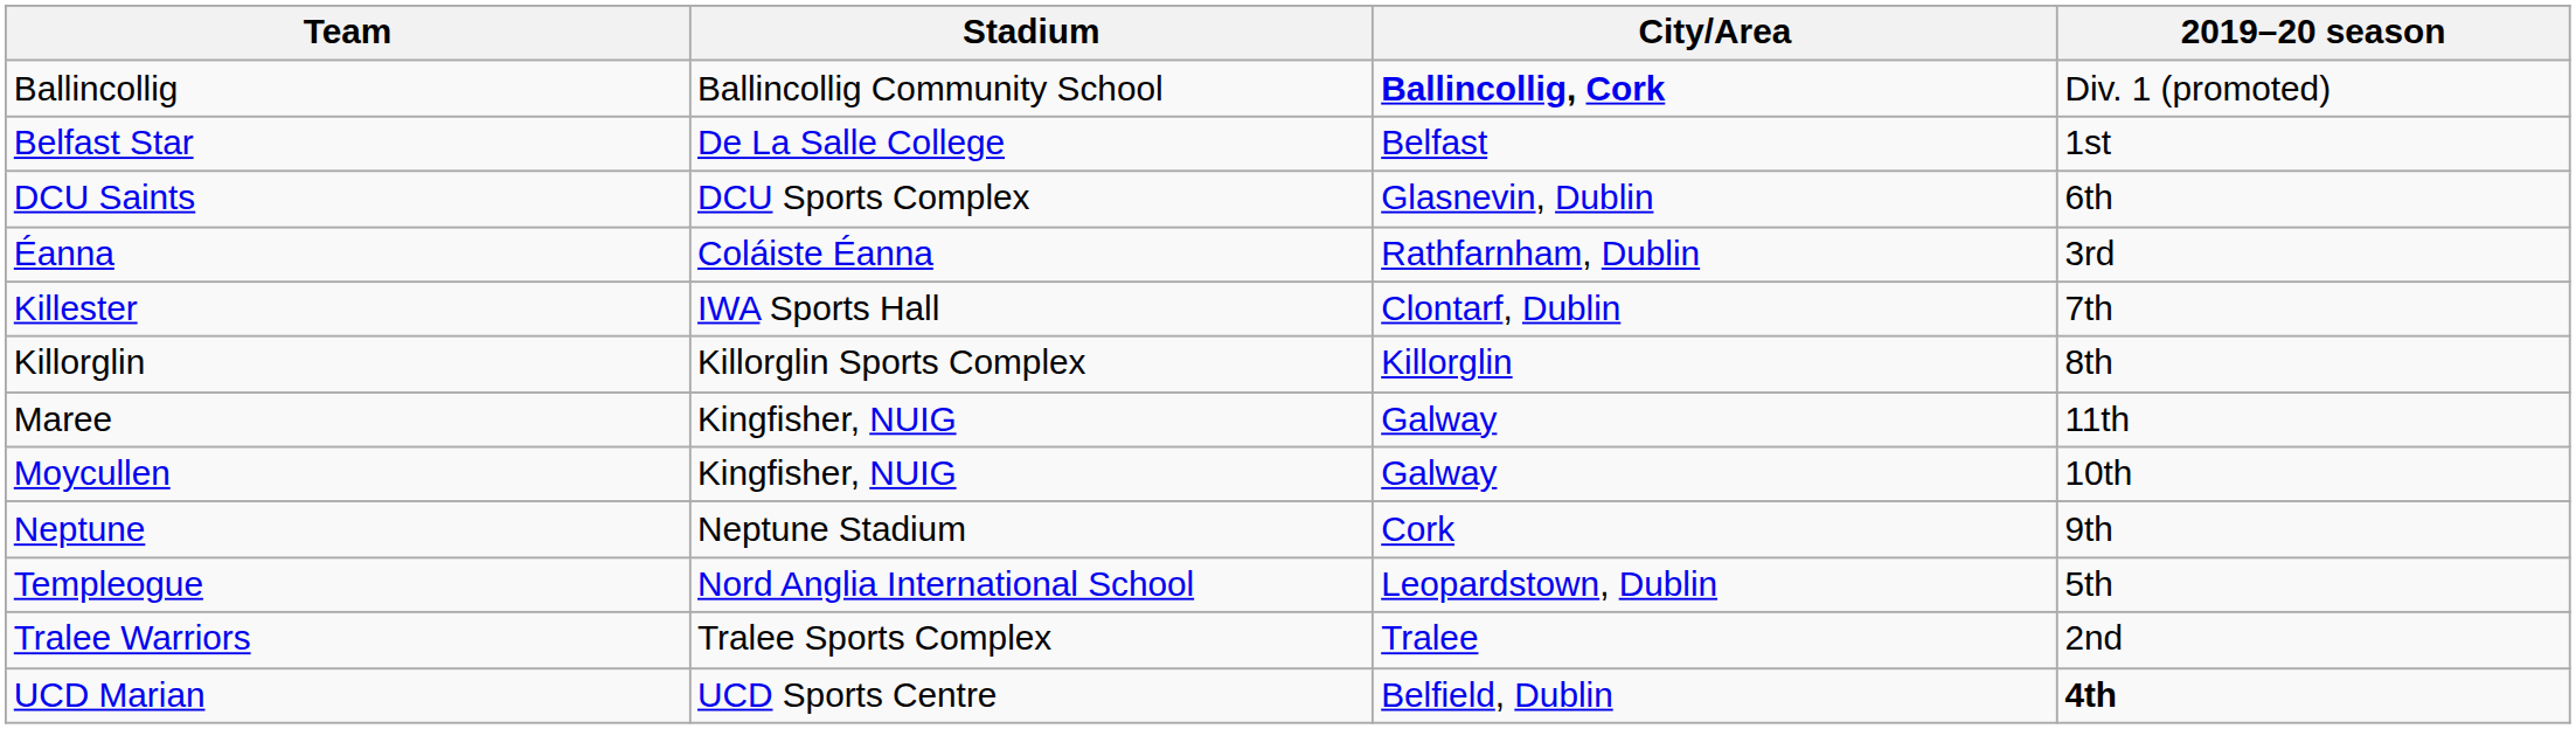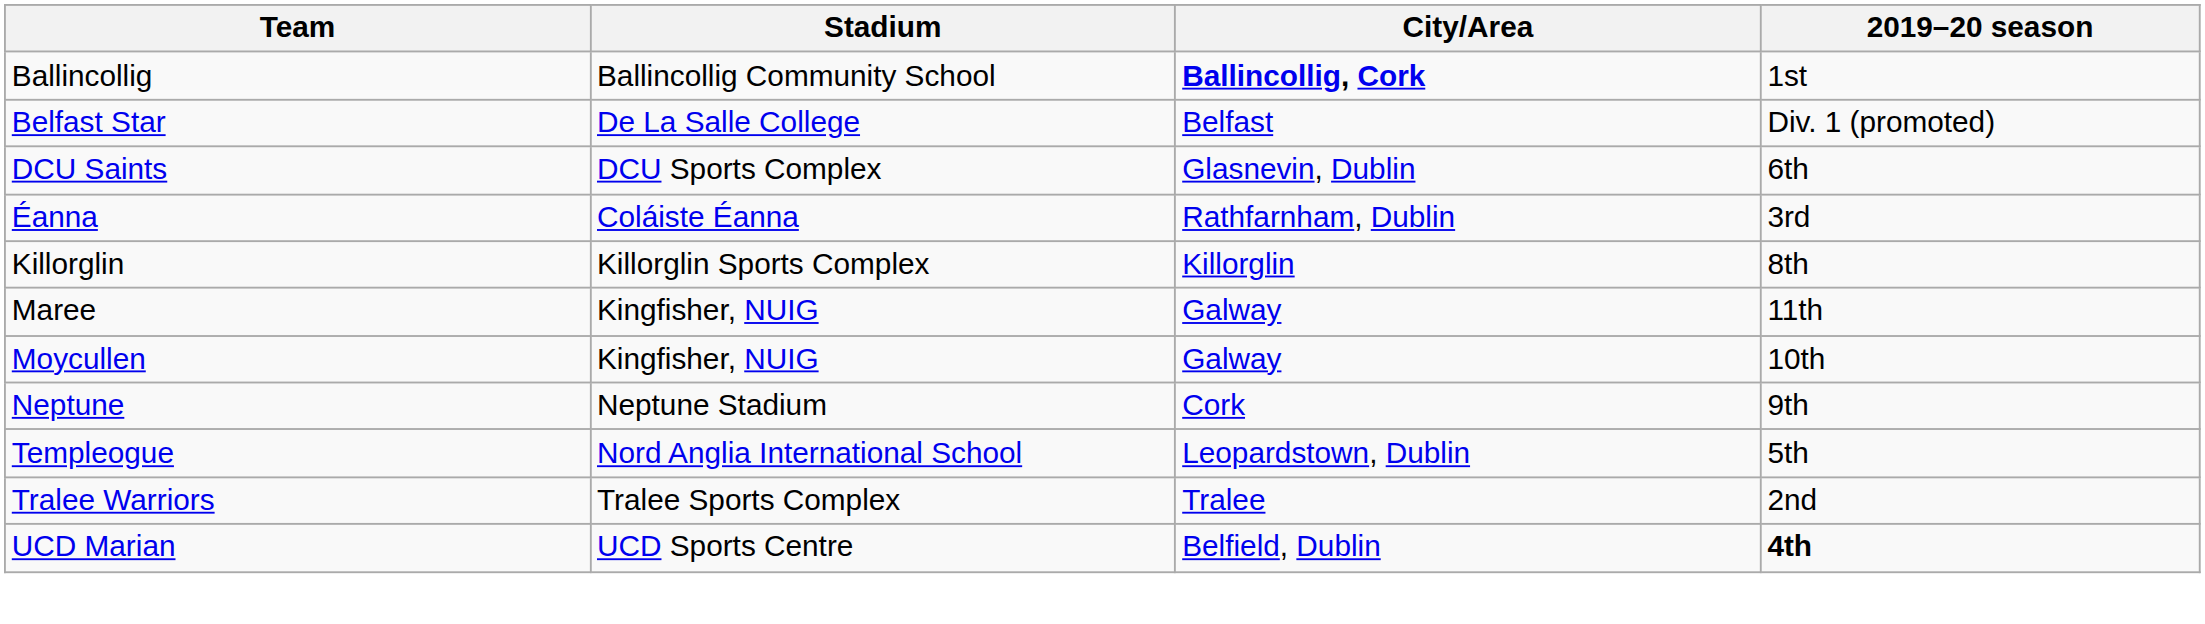Ballincollig | 2019–20 season: Div. 1 (promoted) -> 1st
Belfast Star | 2019–20 season: 1st -> Div. 1 (promoted)
- row: Killester | IWA Sports Hall | Clontarf, Dublin | 7th
